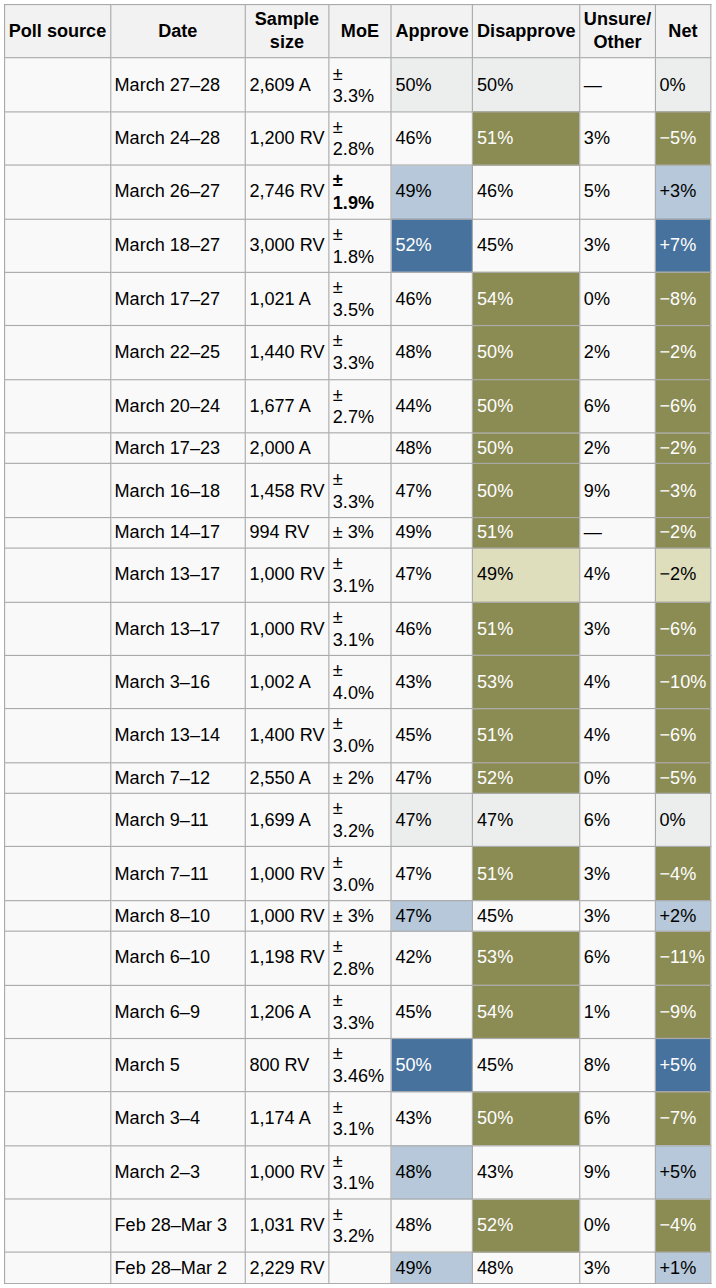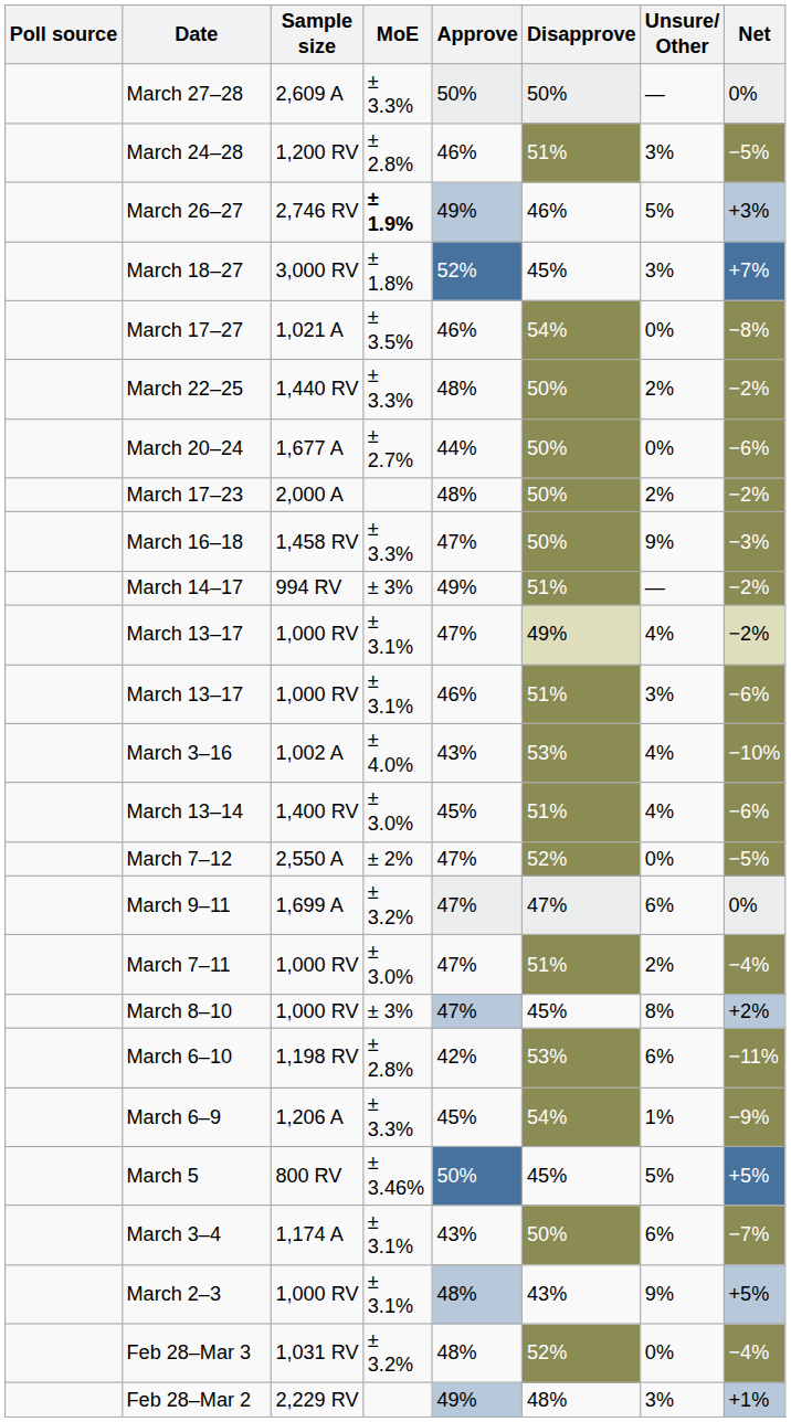March 20–24 | Unsure/ Other: 6% -> 0%
March 7–11 | Unsure/ Other: 3% -> 2%
March 8–10 | Unsure/ Other: 3% -> 8%
March 5 | Unsure/ Other: 8% -> 5%
